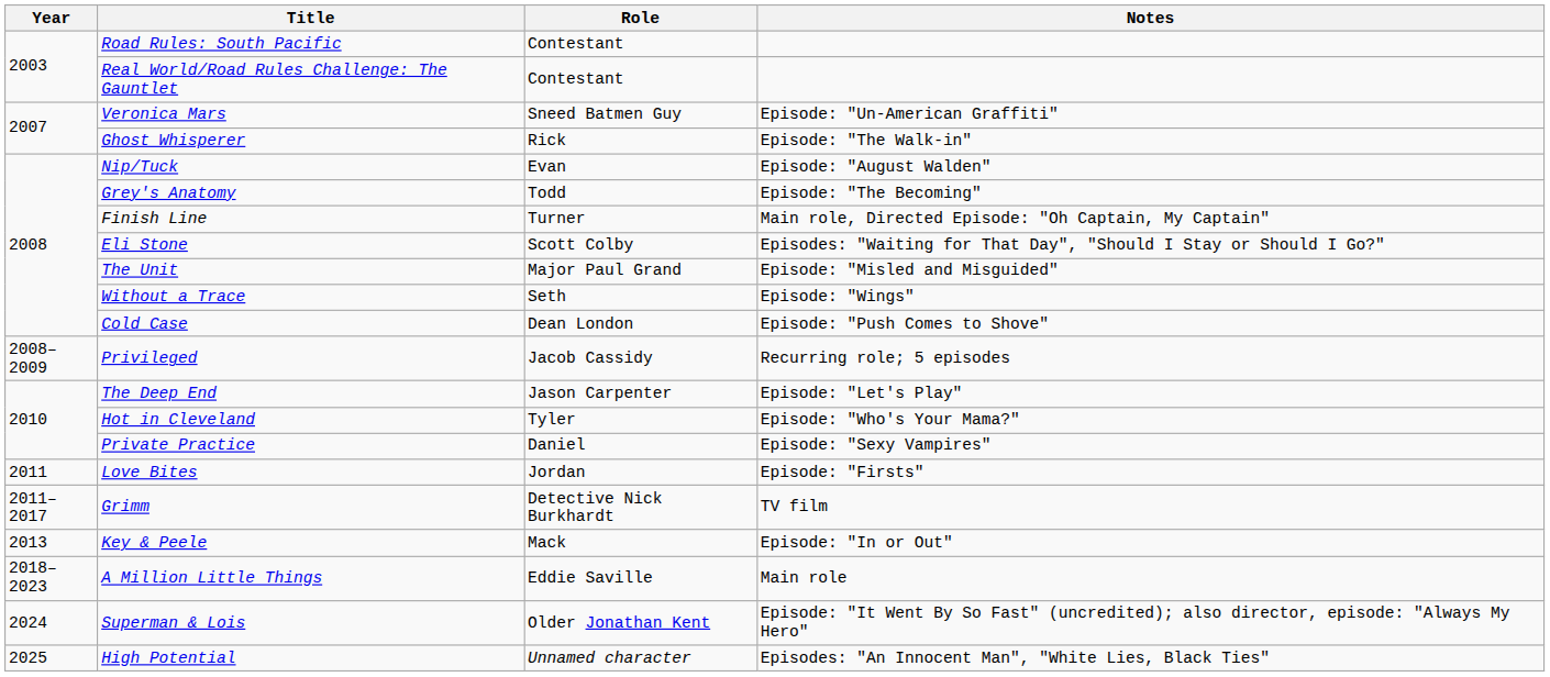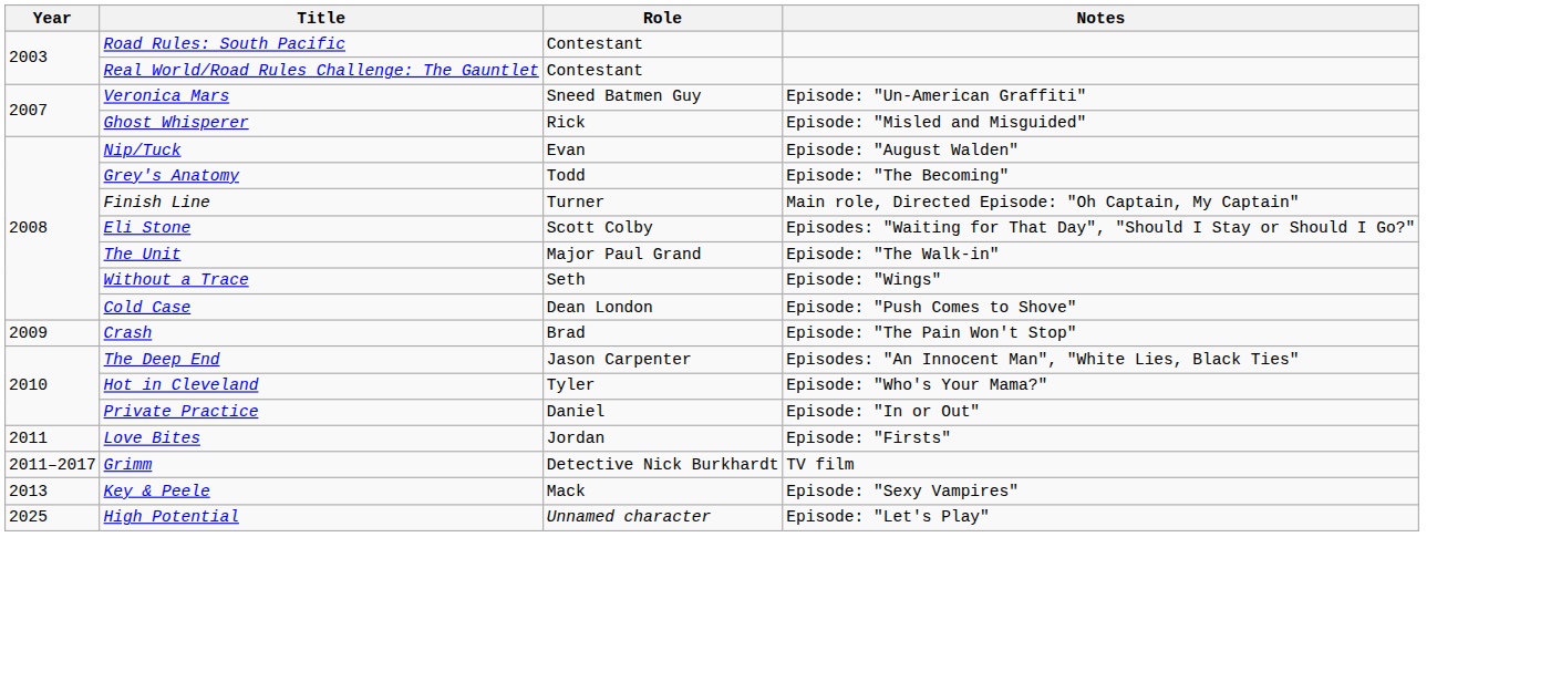Ghost Whisperer | Notes: Episode: "The Walk-in" -> Episode: "Misled and Misguided"
The Unit | Notes: Episode: "Misled and Misguided" -> Episode: "The Walk-in"
- row: 2008–2009 | Privileged | Jacob Cassidy | Recurring role; 5 episodes
+ row: 2009 | Crash | Brad | Episode: "The Pain Won't Stop"
The Deep End | Notes: Episode: "Let's Play" -> Episodes: "An Innocent Man", "White Lies, Black Ties"
Private Practice | Notes: Episode: "Sexy Vampires" -> Episode: "In or Out"
Key & Peele | Notes: Episode: "In or Out" -> Episode: "Sexy Vampires"
- row: 2018–2023 | A Million Little Things | Eddie Saville | Main role
- row: 2024 | Superman & Lois | Older Jonathan Kent | Episode: "It Went By So Fast" (uncredited); also director, episode: "Always My Hero"
High Potential | Notes: Episodes: "An Innocent Man", "White Lies, Black Ties" -> Episode: "Let's Play"
